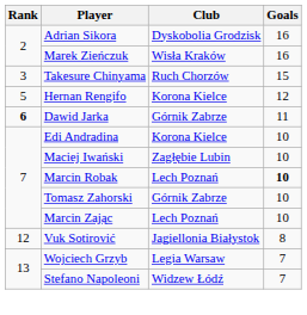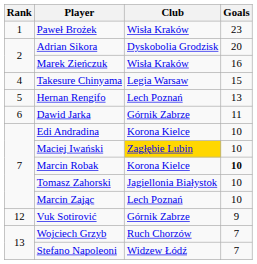+ row: 1 | Paweł Brożek | Wisła Kraków | 23
Adrian Sikora | Goals: 16 -> 20
Takesure Chinyama | Rank: 3 -> 4
Takesure Chinyama | Club: Ruch Chorzów -> Legia Warsaw
Hernan Rengifo | Club: Korona Kielce -> Lech Poznań
Hernan Rengifo | Goals: 12 -> 13
Dawid Jarka | Rank: bold -> normal
Maciej Iwański | Club: no background -> gold background
Marcin Robak | Club: Lech Poznań -> Korona Kielce
Tomasz Zahorski | Club: Górnik Zabrze -> Jagiellonia Białystok
Vuk Sotirović | Club: Jagiellonia Białystok -> Górnik Zabrze
Vuk Sotirović | Goals: 8 -> 9
Wojciech Grzyb | Club: Legia Warsaw -> Ruch Chorzów
